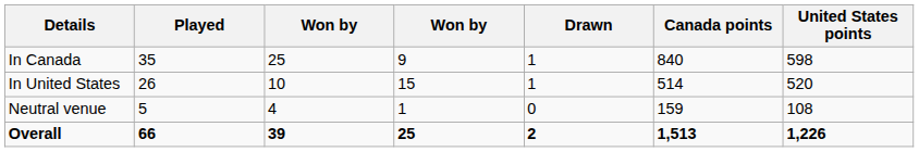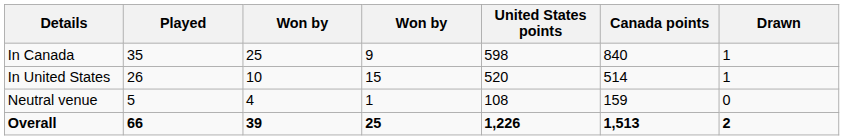columns swapped: Drawn <-> United States points
